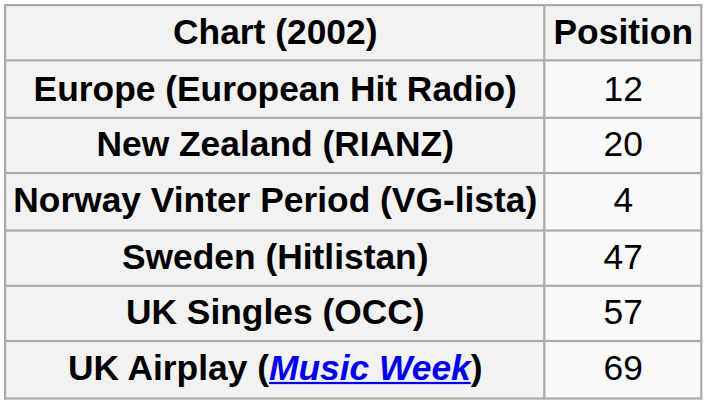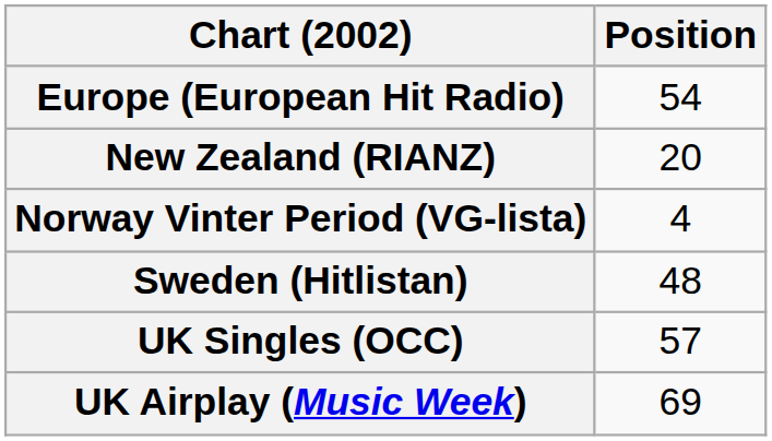Europe (European Hit Radio) | Position: 12 -> 54
Sweden (Hitlistan) | Position: 47 -> 48
